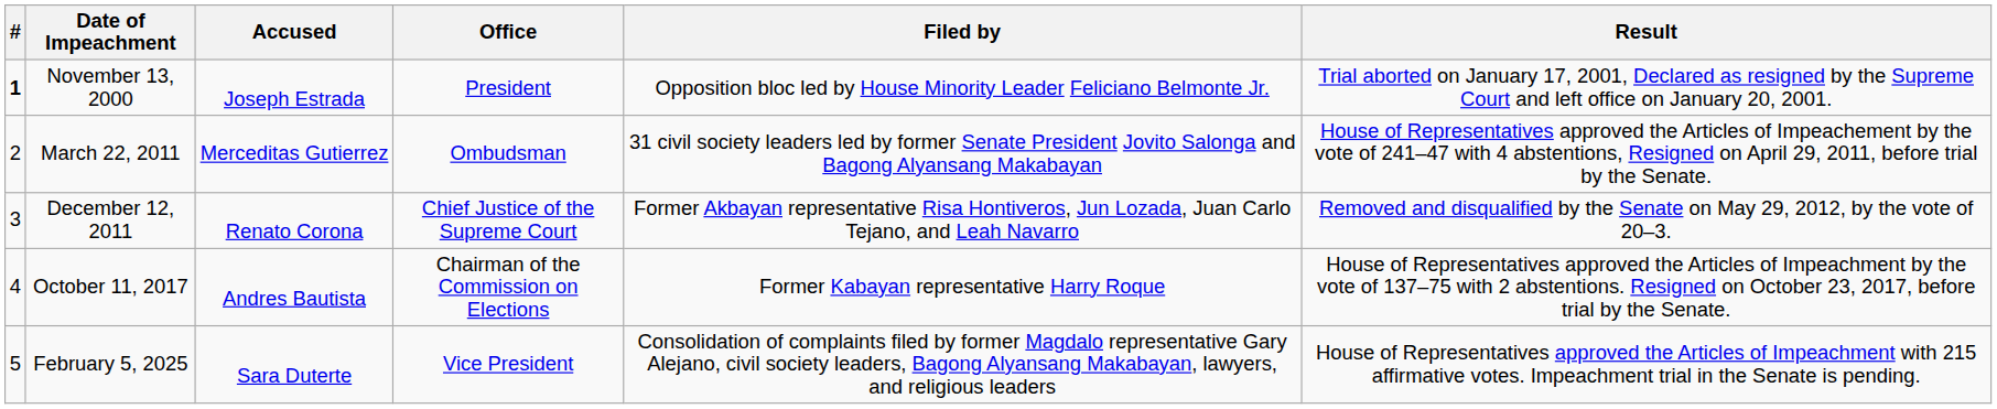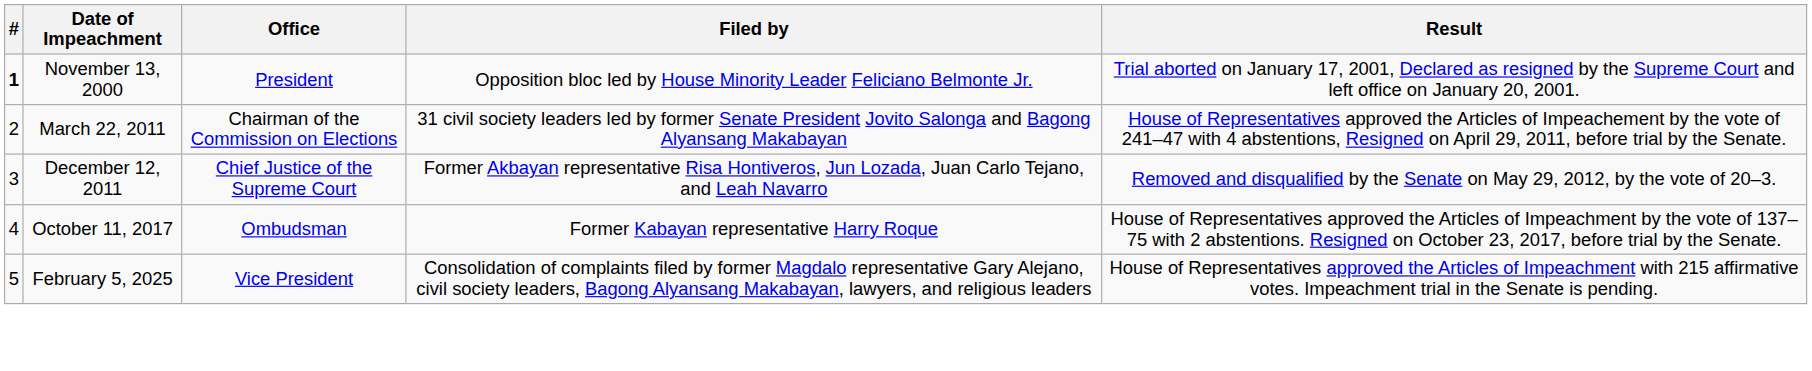- column: Accused | Joseph Estrada | Merceditas Gutierrez | Renato Corona | Andres Bautista | Sara Duterte
March 22, 2011 | Office: Ombudsman -> Chairman of the Commission on Elections
October 11, 2017 | Office: Chairman of the Commission on Elections -> Ombudsman
